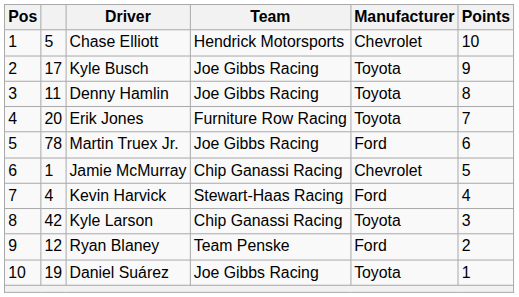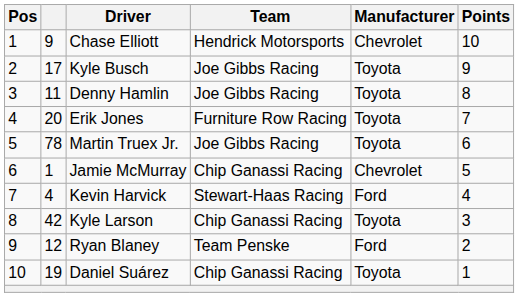Chase Elliott | column 2: 5 -> 9
Martin Truex Jr. | Manufacturer: Ford -> Toyota
Daniel Suárez | Team: Joe Gibbs Racing -> Chip Ganassi Racing
